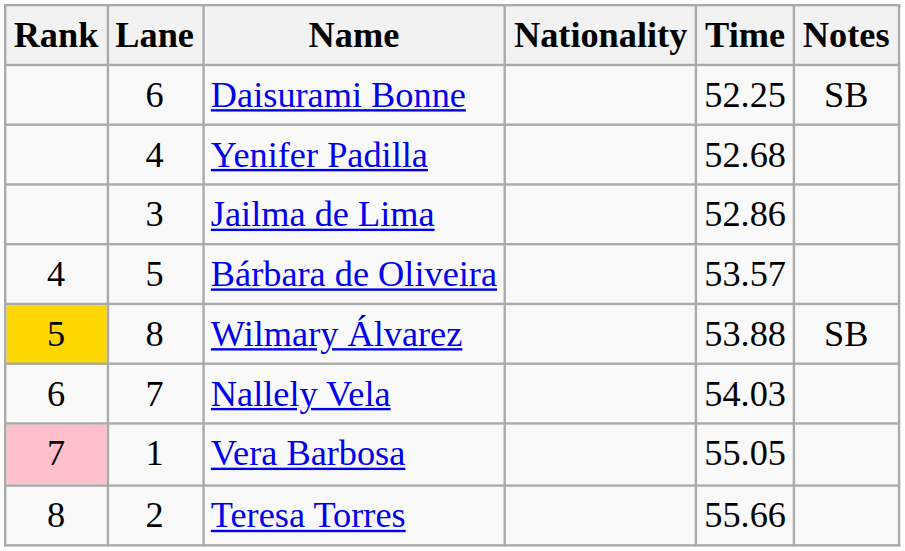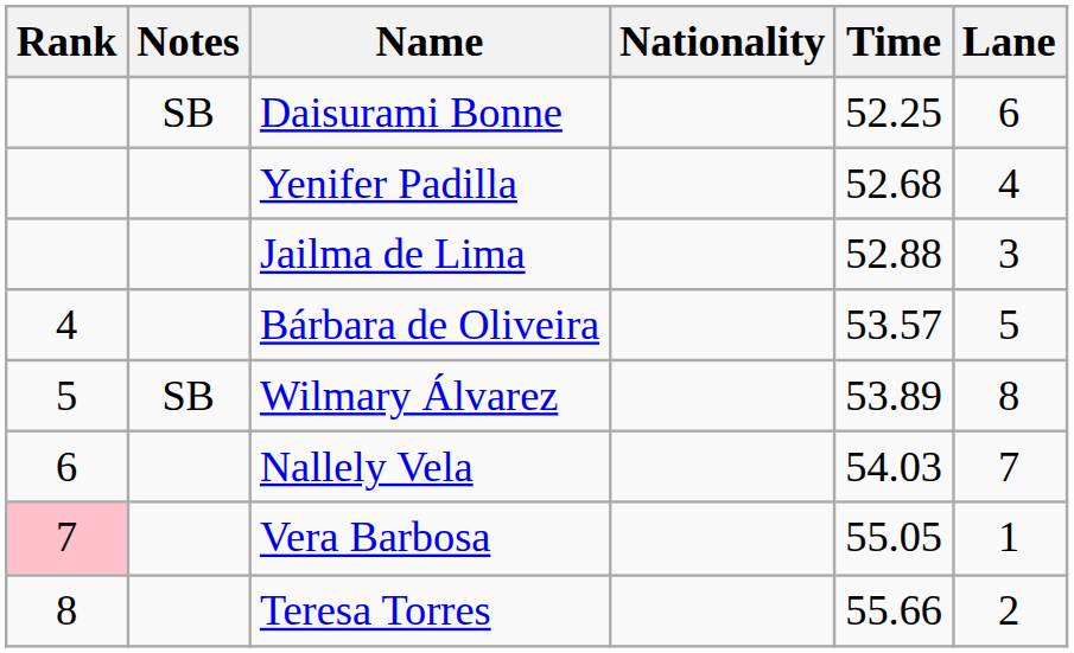columns swapped: Lane <-> Notes
Jailma de Lima | Time: 52.86 -> 52.88
Wilmary Álvarez | Rank: gold background -> no background
Wilmary Álvarez | Time: 53.88 -> 53.89
